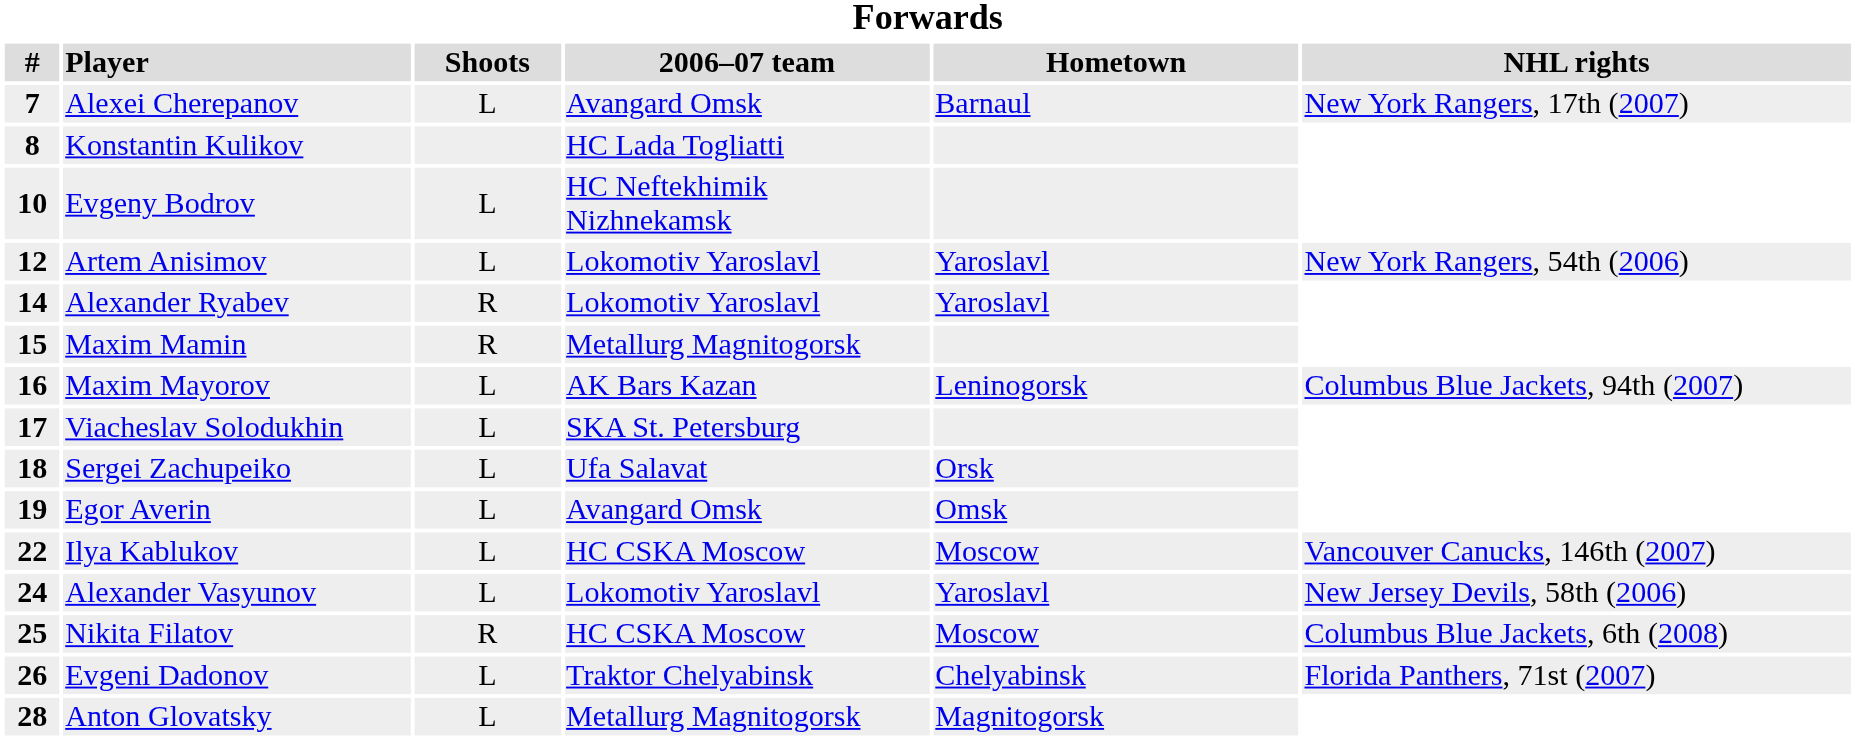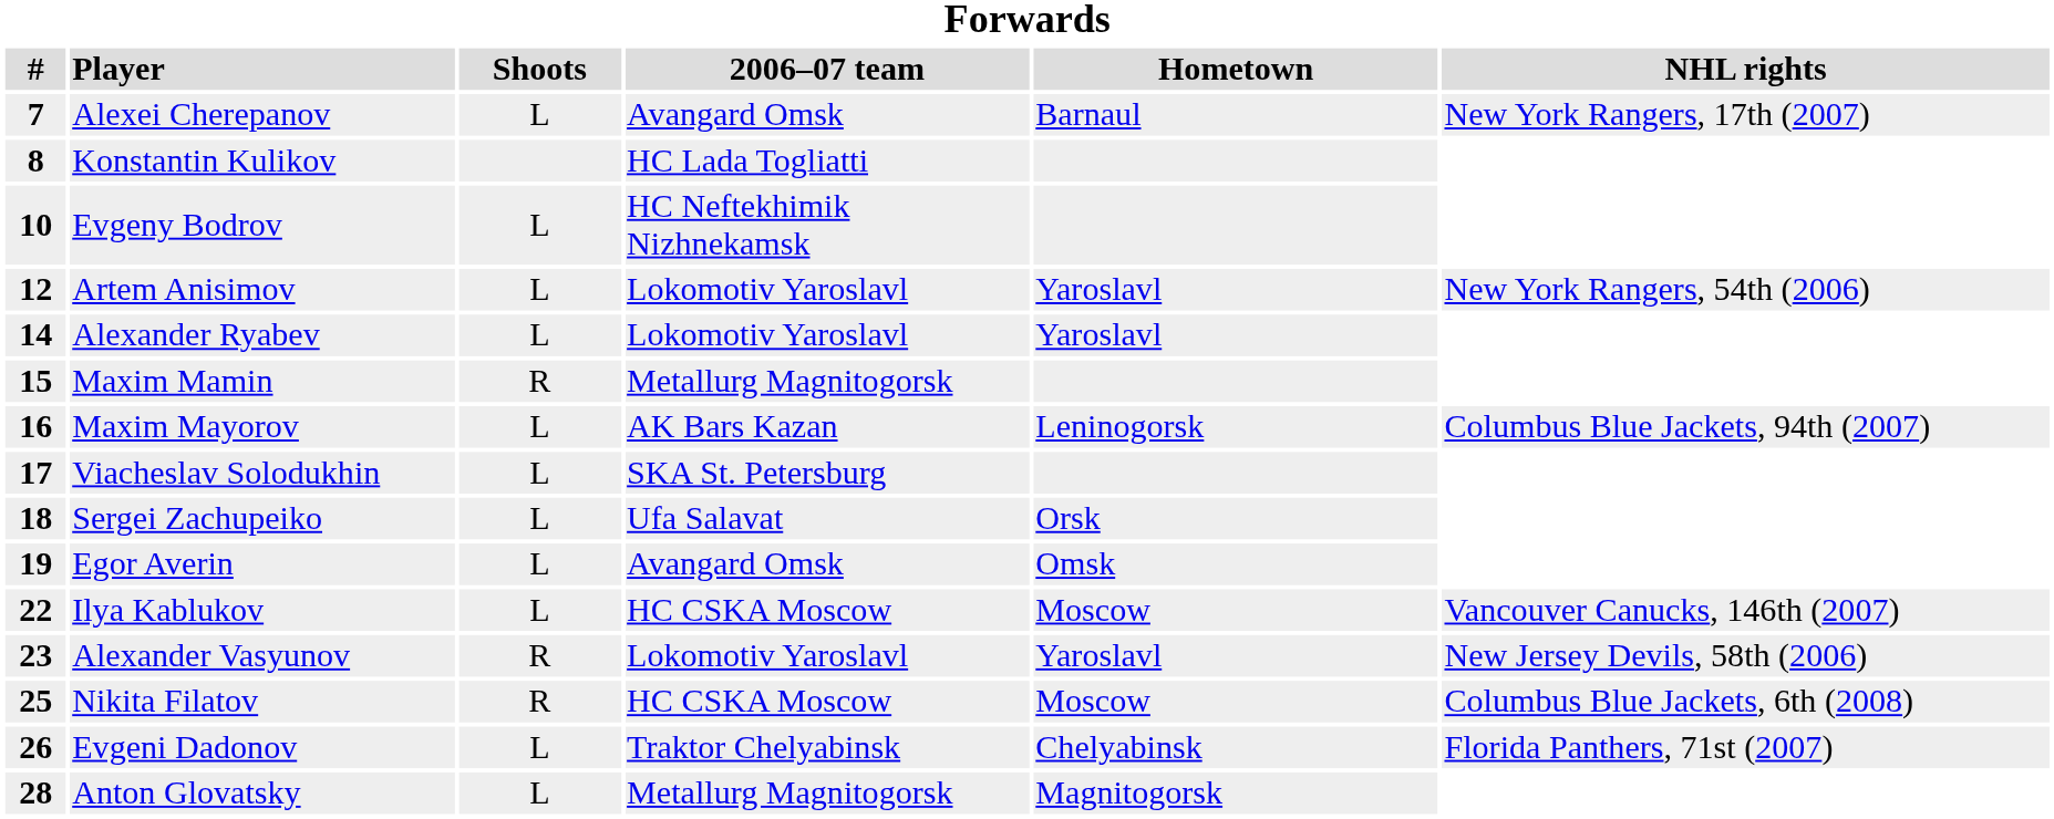Alexander Ryabev | Shoots: R -> L
Alexander Vasyunov | #: 24 -> 23
Alexander Vasyunov | Shoots: L -> R
